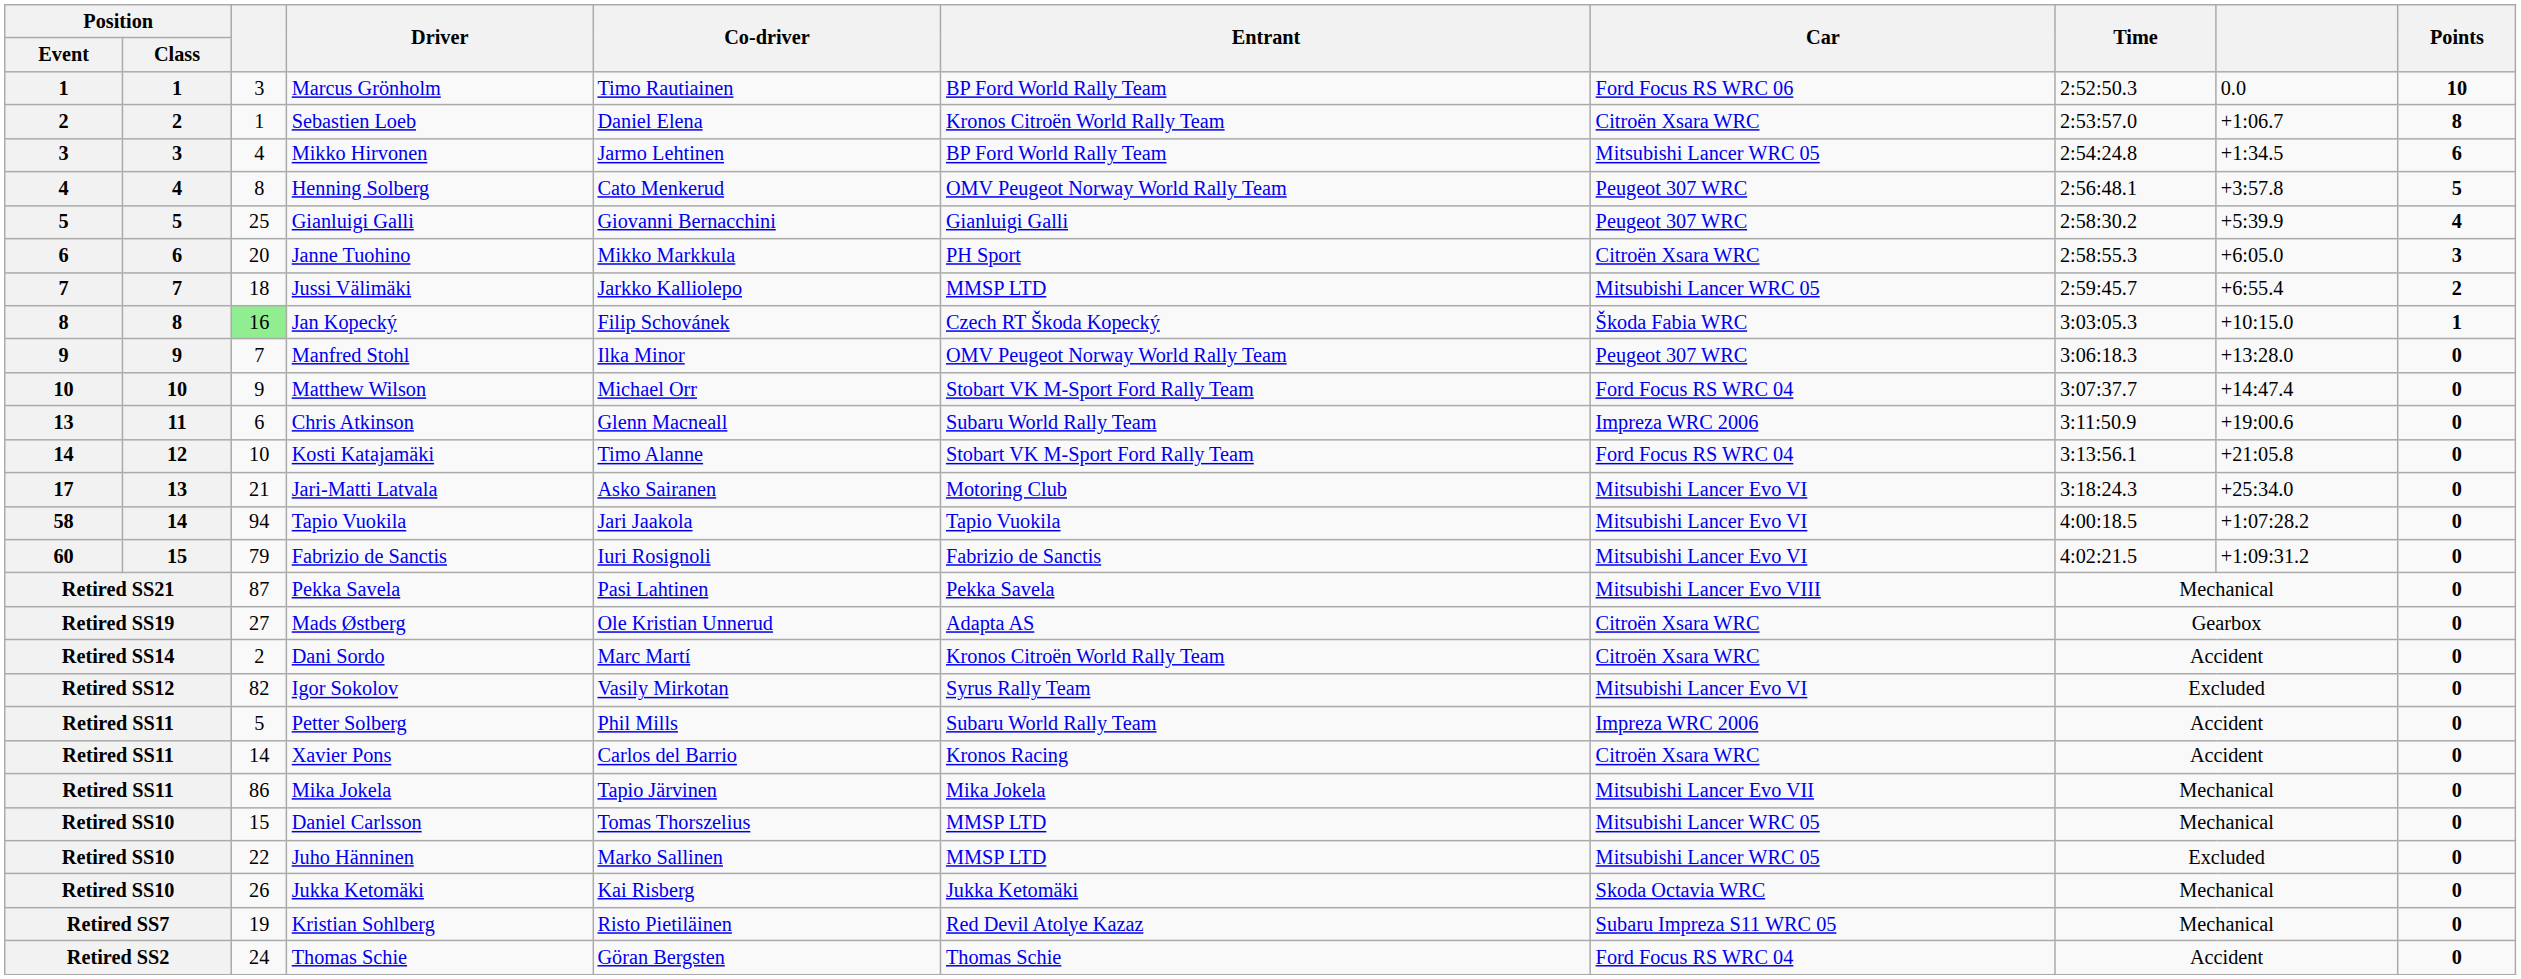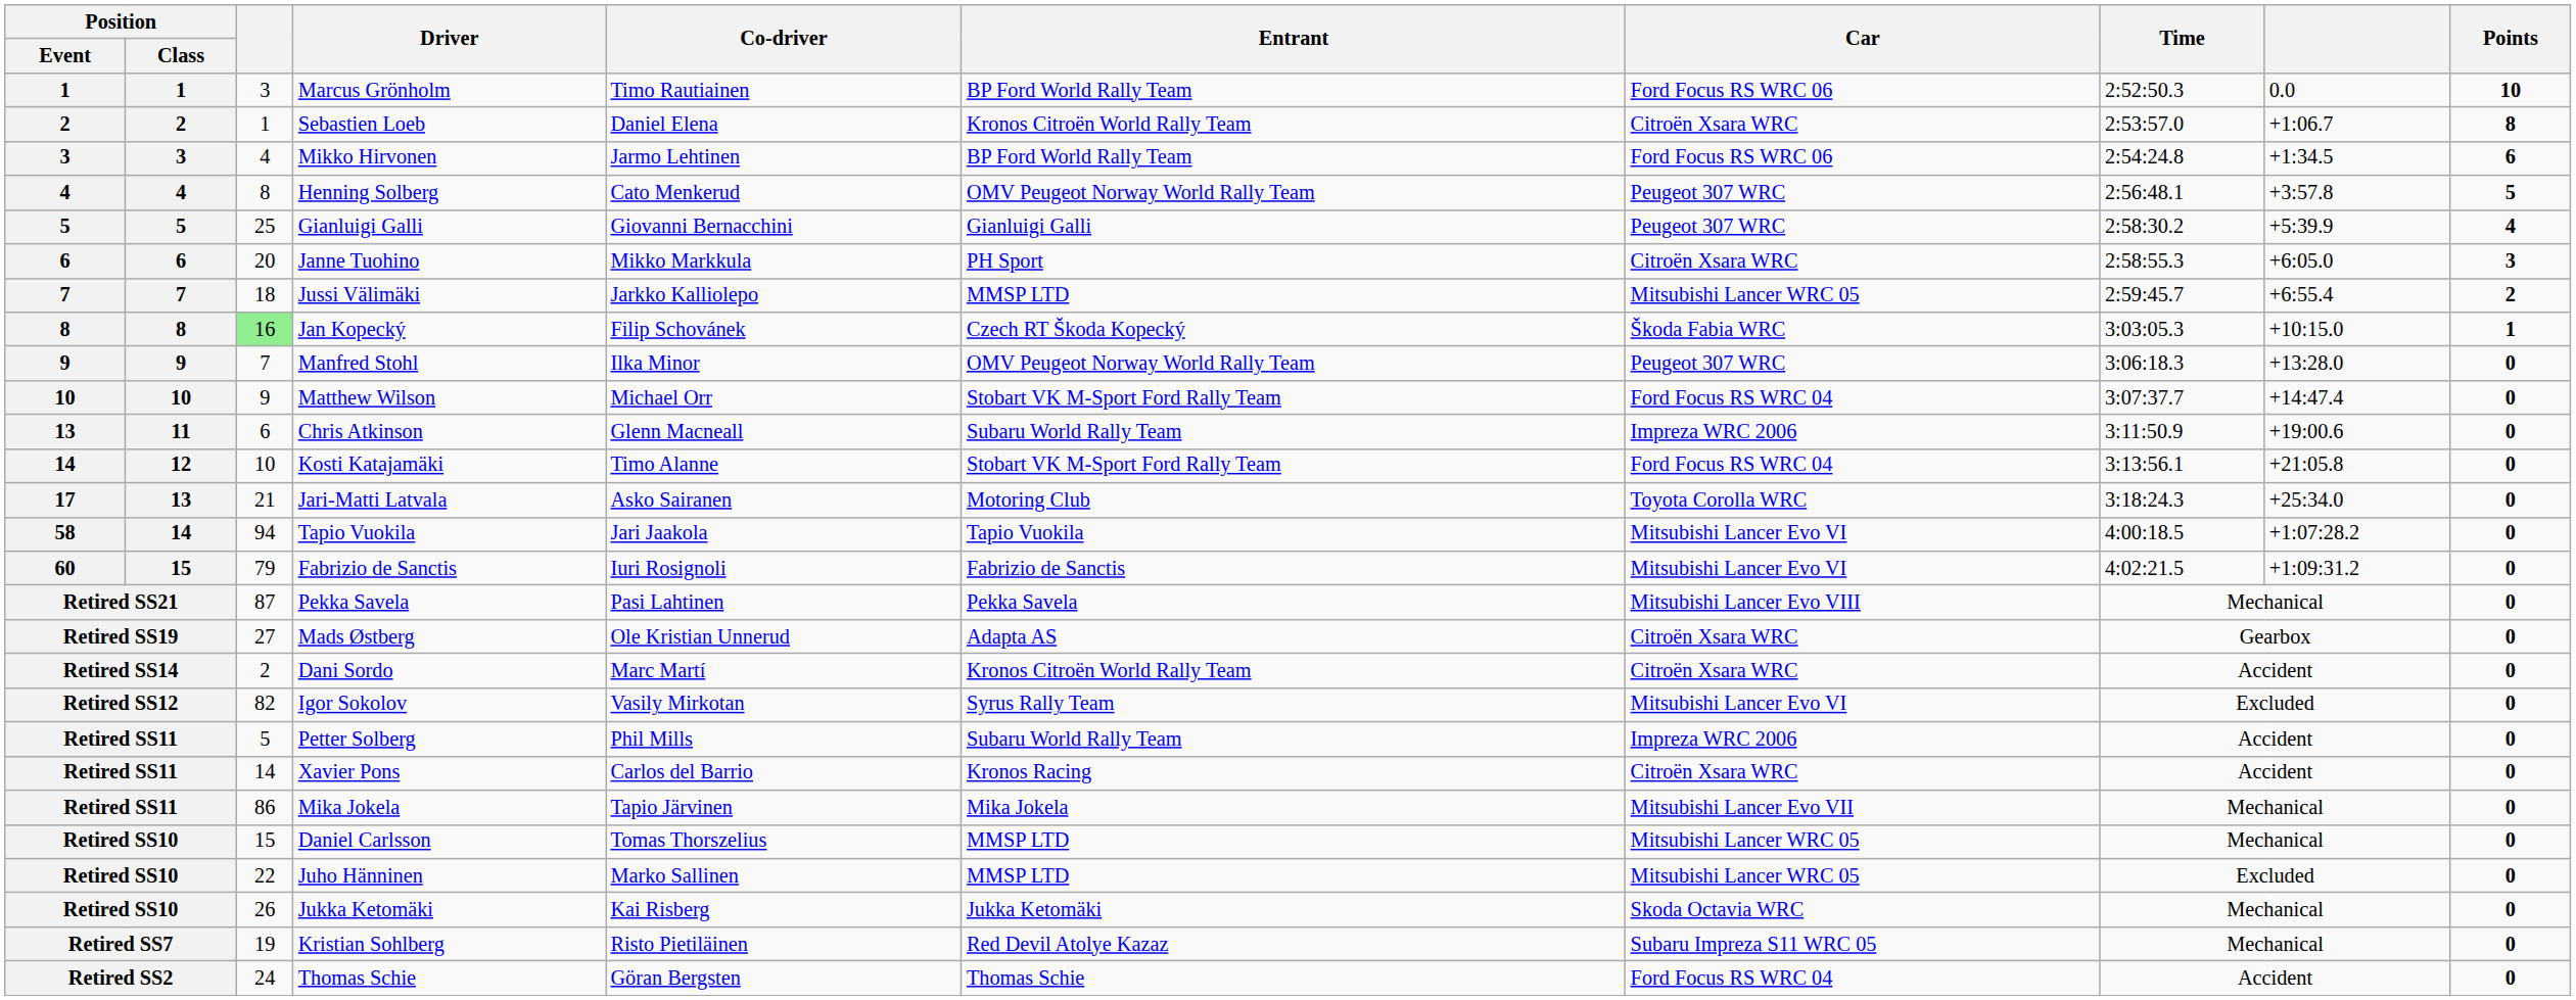Mikko Hirvonen | Car: Mitsubishi Lancer WRC 05 -> Ford Focus RS WRC 06
Jari-Matti Latvala | Car: Mitsubishi Lancer Evo VI -> Toyota Corolla WRC
